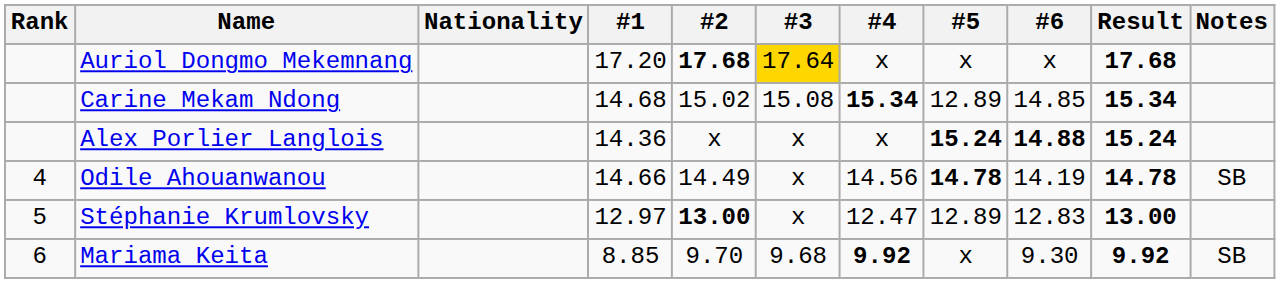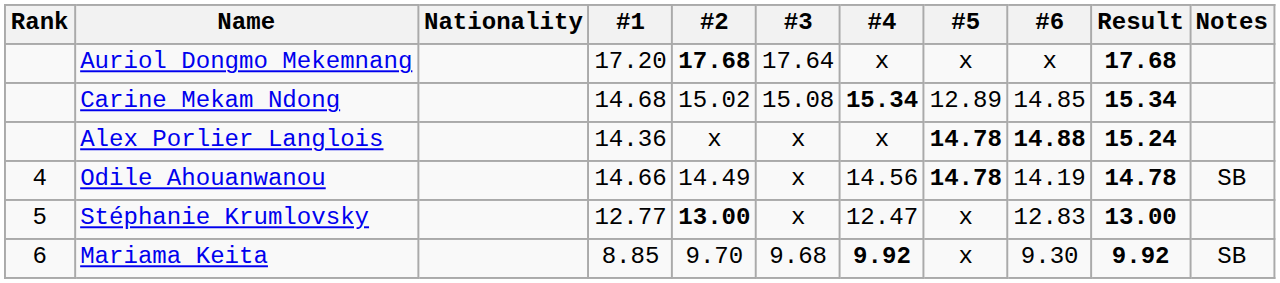Auriol Dongmo Mekemnang | #3: gold background -> no background
Alex Porlier Langlois | #5: 15.24 -> 14.78
Stéphanie Krumlovsky | #1: 12.97 -> 12.77
Stéphanie Krumlovsky | #5: 12.89 -> x
